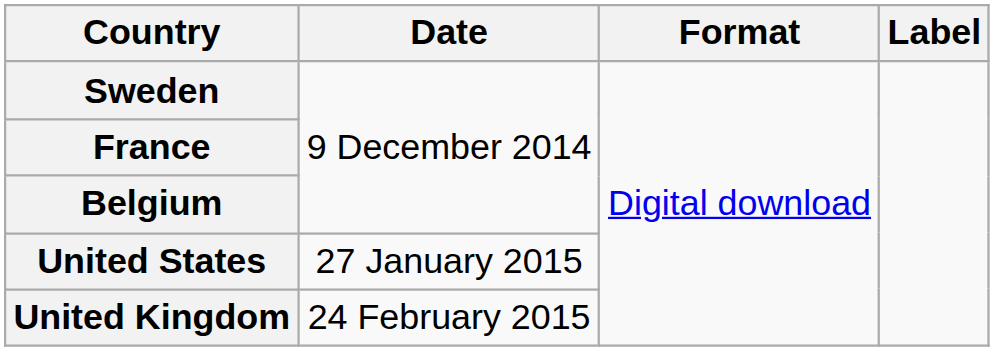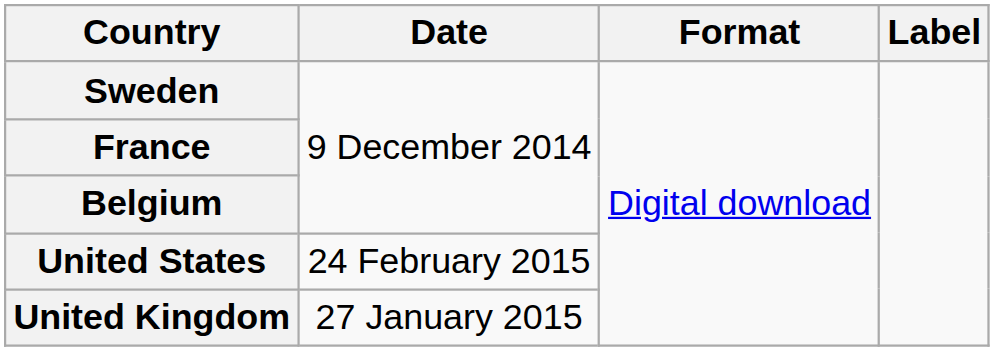United States | Date: 27 January 2015 -> 24 February 2015
United Kingdom | Date: 24 February 2015 -> 27 January 2015
